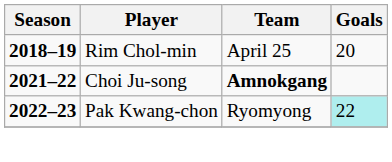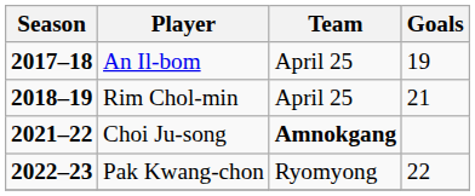+ row: 2017–18 | An Il-bom | April 25 | 19
Rim Chol-min | Goals: 20 -> 21
Pak Kwang-chon | Goals: paleturquoise background -> no background
